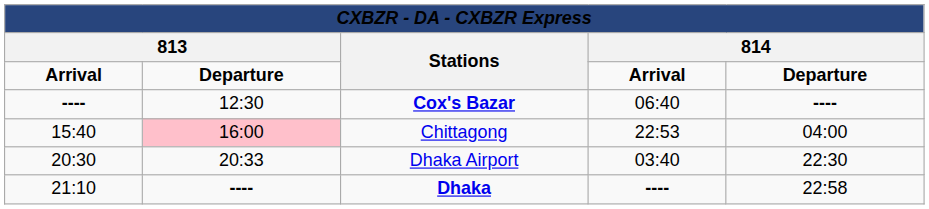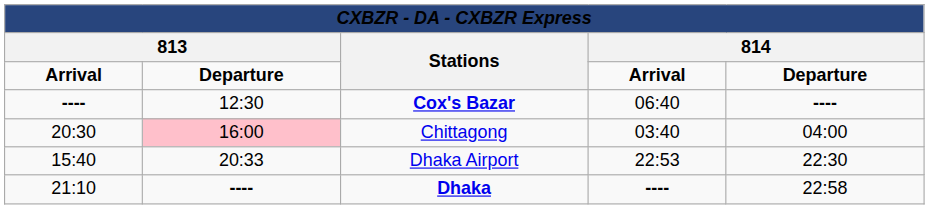Chittagong | column 1: 15:40 -> 20:30
Chittagong | column 4: 22:53 -> 03:40
Dhaka Airport | column 1: 20:30 -> 15:40
Dhaka Airport | column 4: 03:40 -> 22:53
